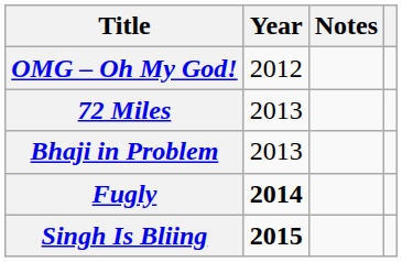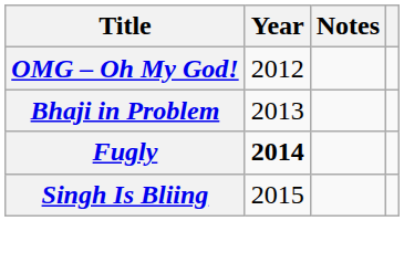- row: 72 Miles | 2013
Singh Is Bliing | Year: bold -> normal
